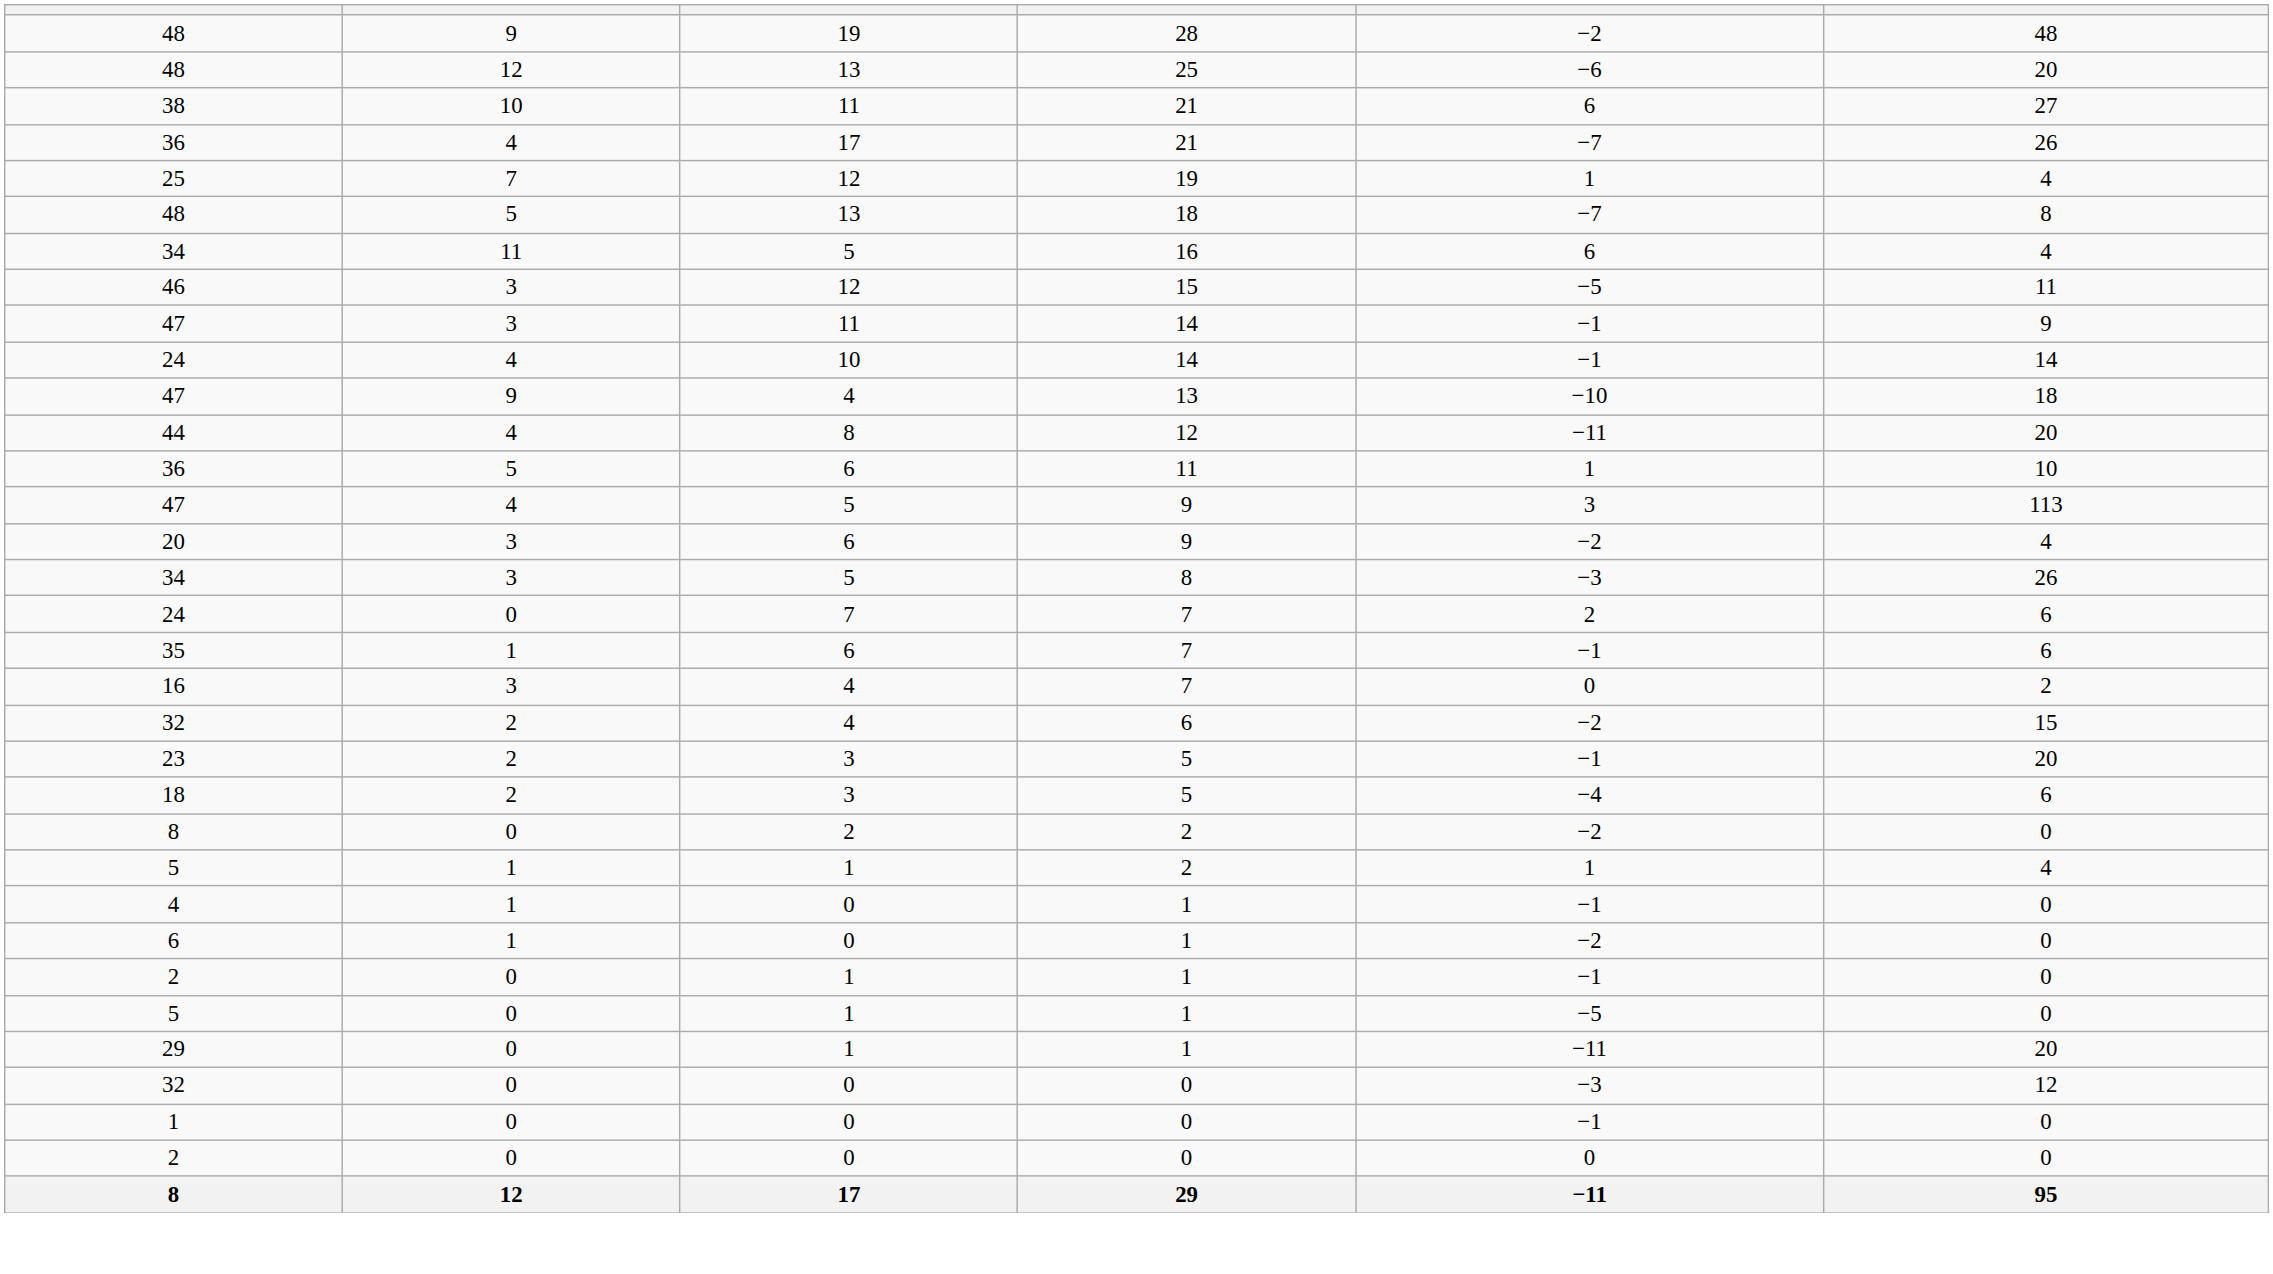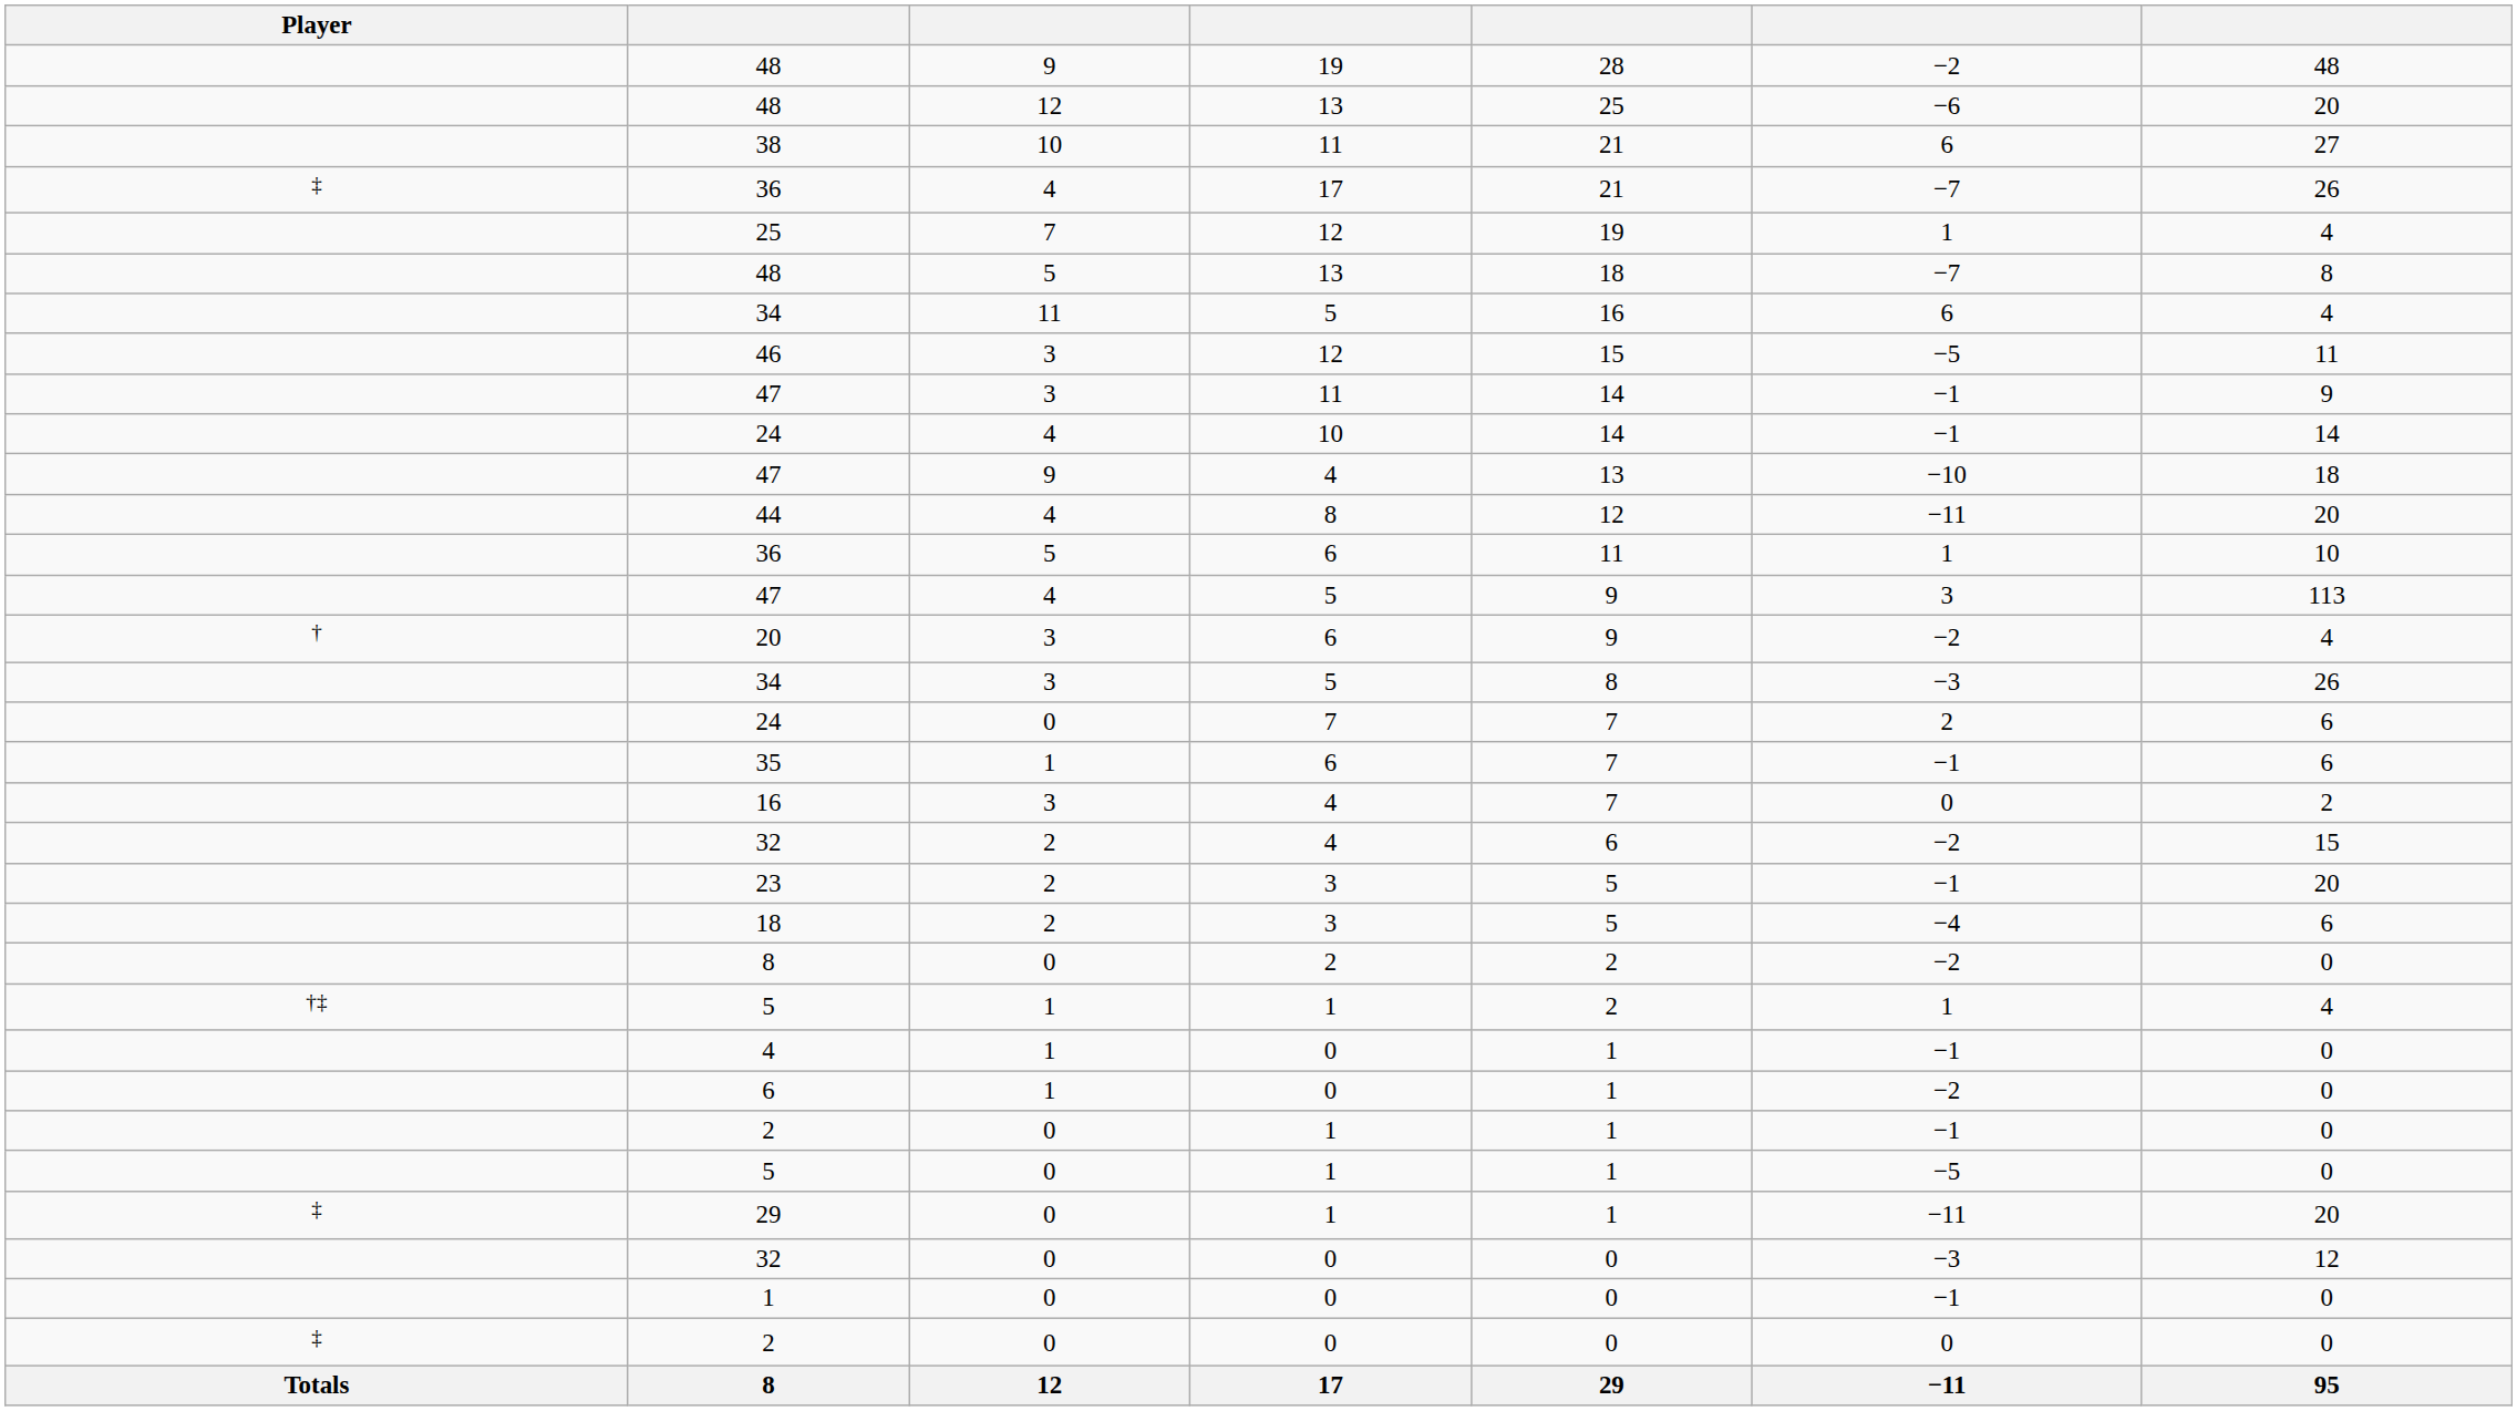+ column: Player | ‡ | † | †‡ | ‡ | ‡ | Totals
